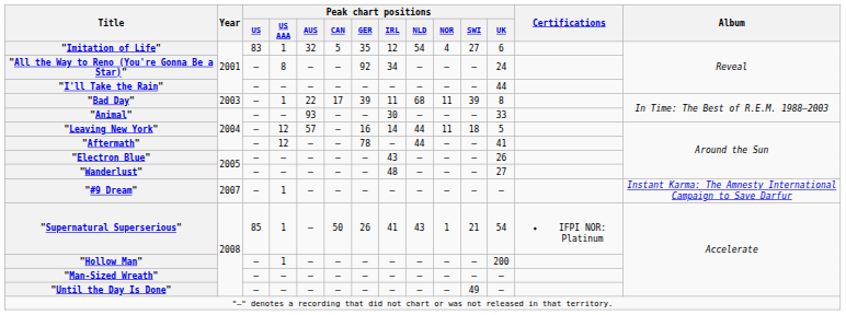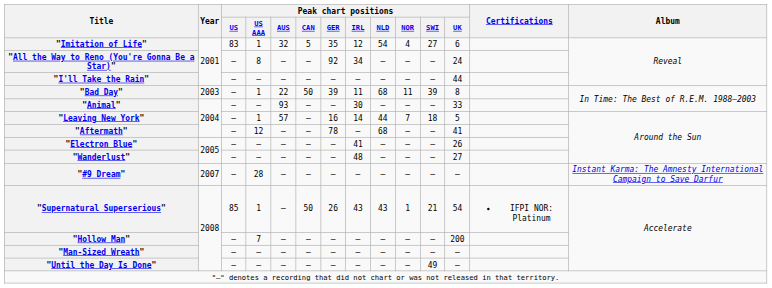"Bad Day" | Peak chart positions / CAN: 17 -> 50
"Leaving New York" | Peak chart positions / US AAA: 12 -> 1
"Leaving New York" | Peak chart positions / NOR: 11 -> 7
"Aftermath" | Peak chart positions / NLD: 44 -> 68
"Electron Blue" | Peak chart positions / IRL: 43 -> 41
"#9 Dream" | Peak chart positions / US AAA: 1 -> 28
"Supernatural Superserious" | Peak chart positions / IRL: 41 -> 43
"Hollow Man" | Peak chart positions / US AAA: 1 -> 7
